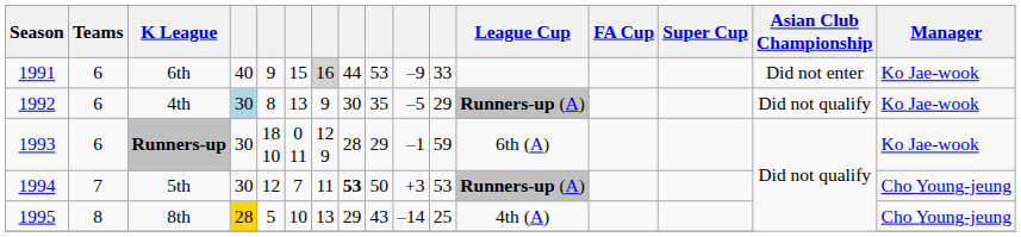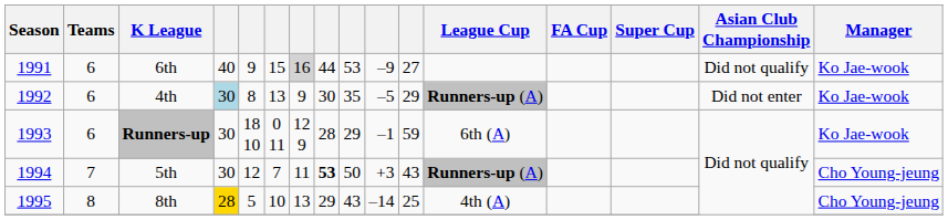6th | column 11: 33 -> 27
6th | Asian Club Championship: Did not enter -> Did not qualify
4th | Asian Club Championship: Did not qualify -> Did not enter
5th | column 11: 53 -> 43
